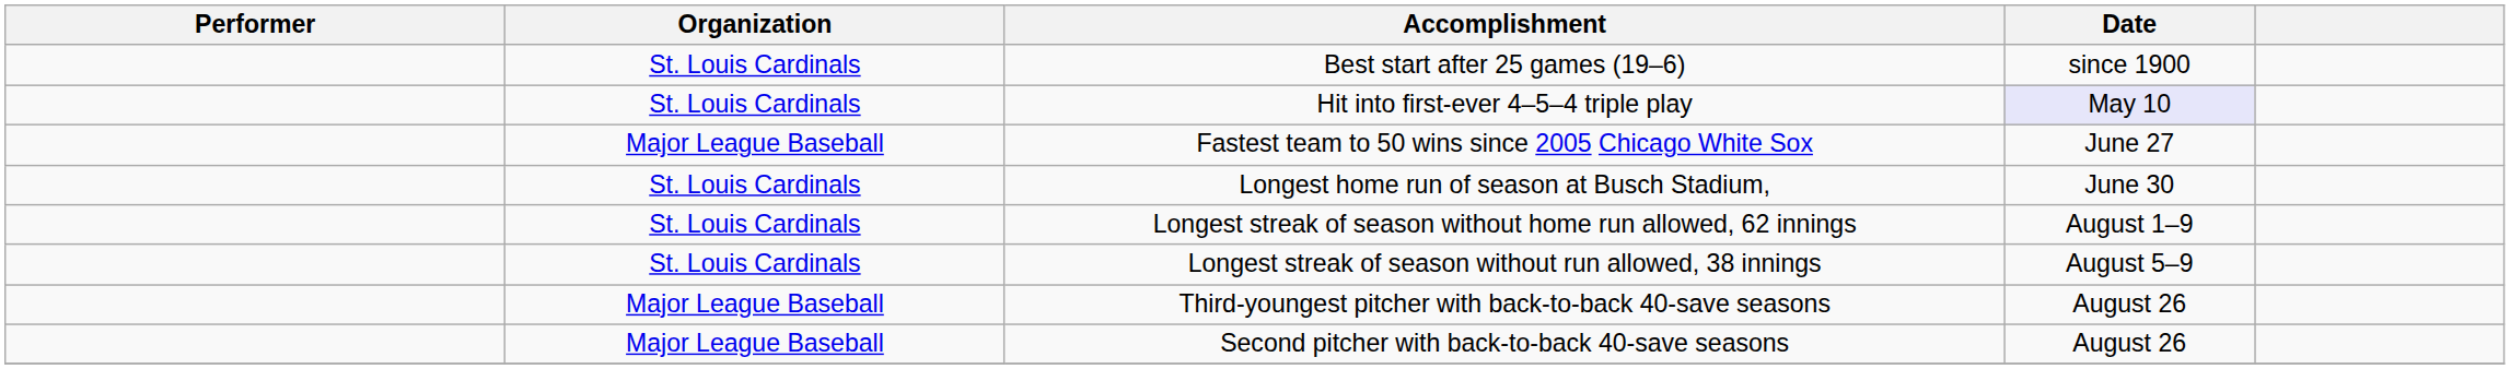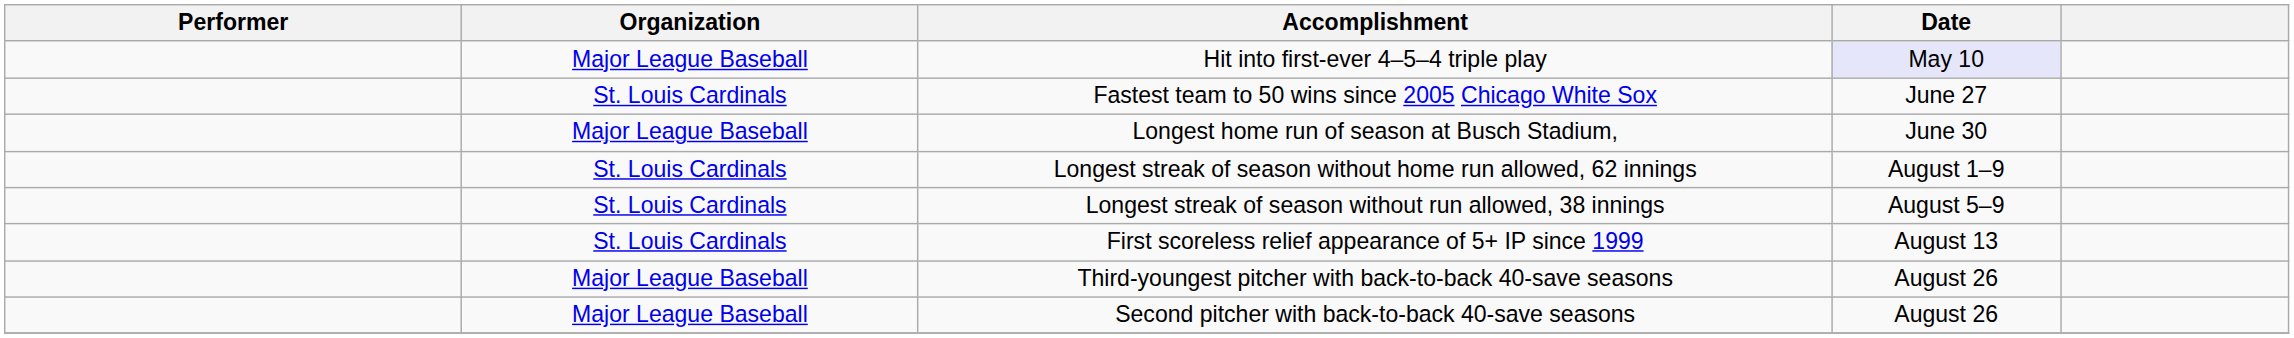- row: St. Louis Cardinals | Best start after 25 games (19–6) | since 1900
Hit into first-ever 4–5–4 triple play | Organization: St. Louis Cardinals -> Major League Baseball
Fastest team to 50 wins since 2005 Chicago White Sox | Organization: Major League Baseball -> St. Louis Cardinals
Longest home run of season at Busch Stadium, | Organization: St. Louis Cardinals -> Major League Baseball
+ row: St. Louis Cardinals | First scoreless relief appearance of 5+ IP since 1999 | August 13
